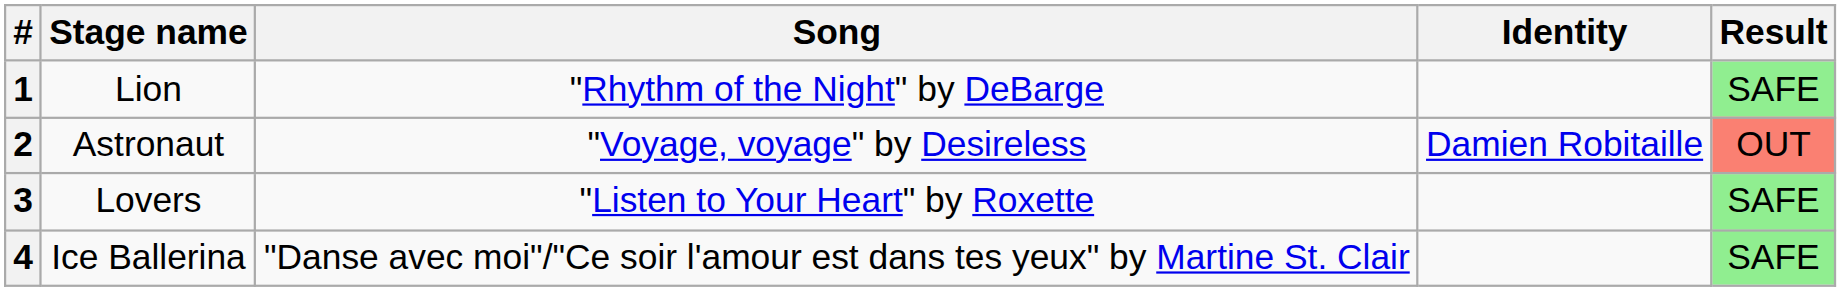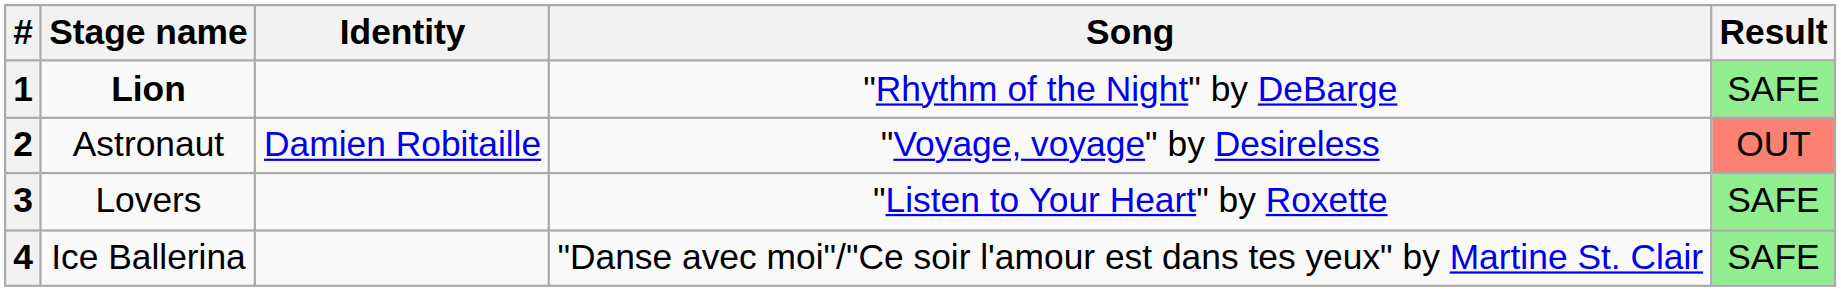columns swapped: Song <-> Identity
1 | Stage name: normal -> bold
